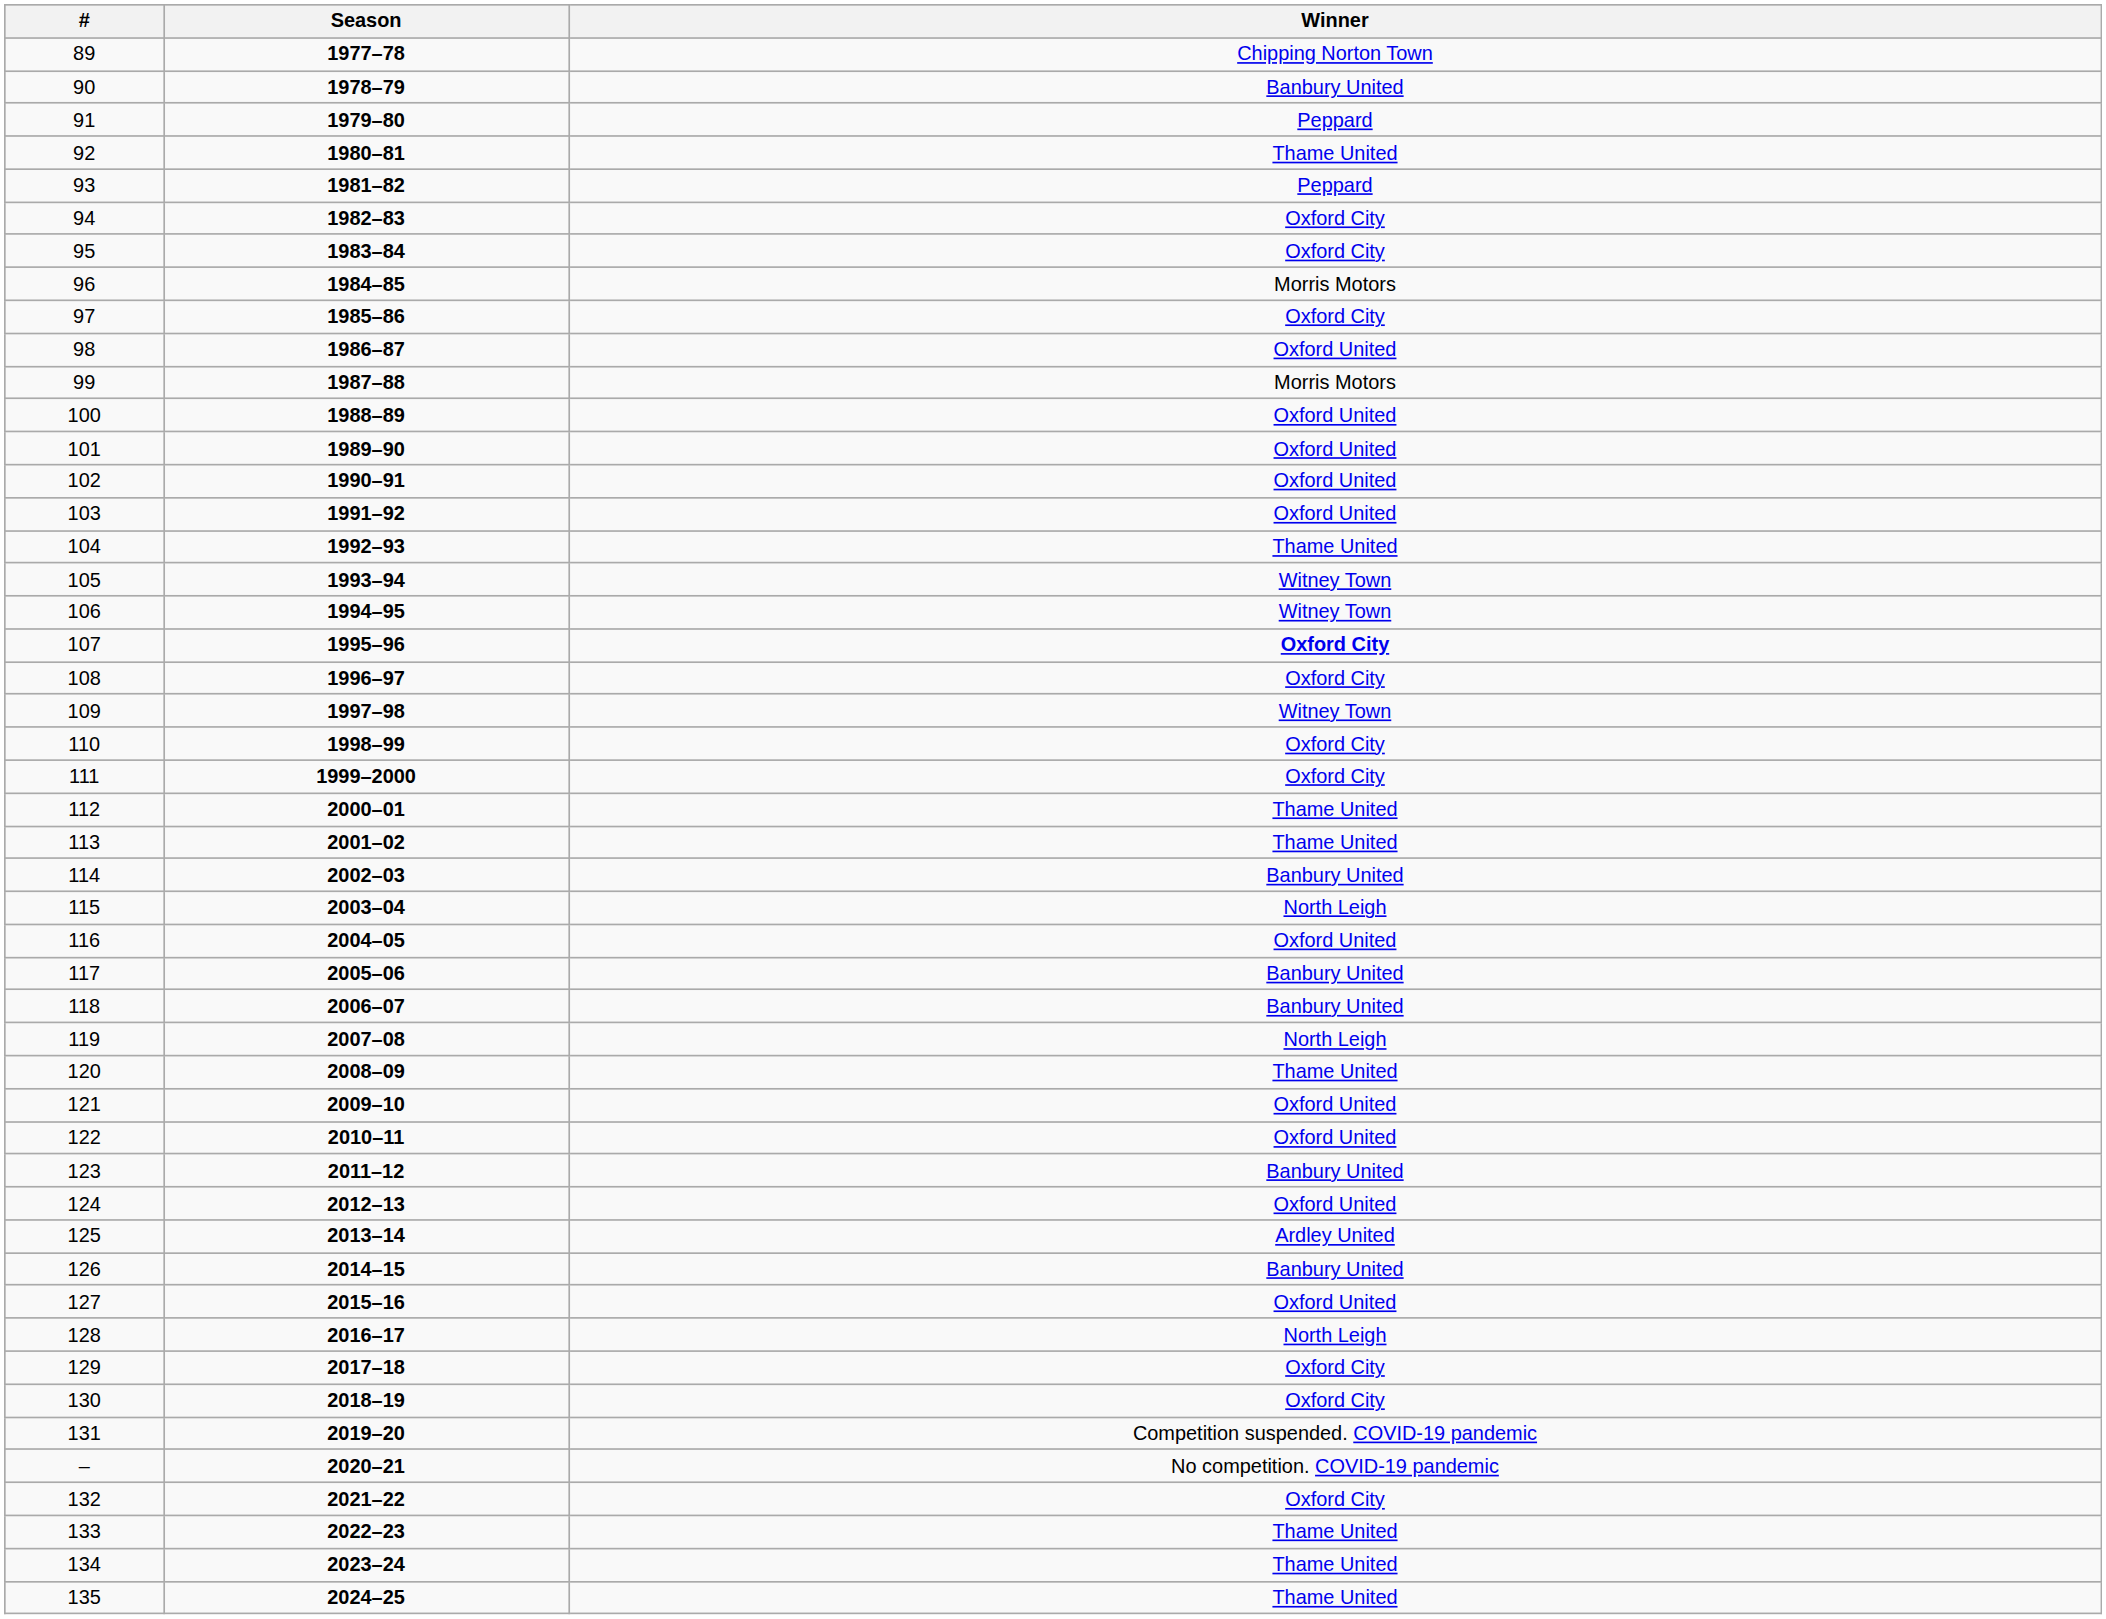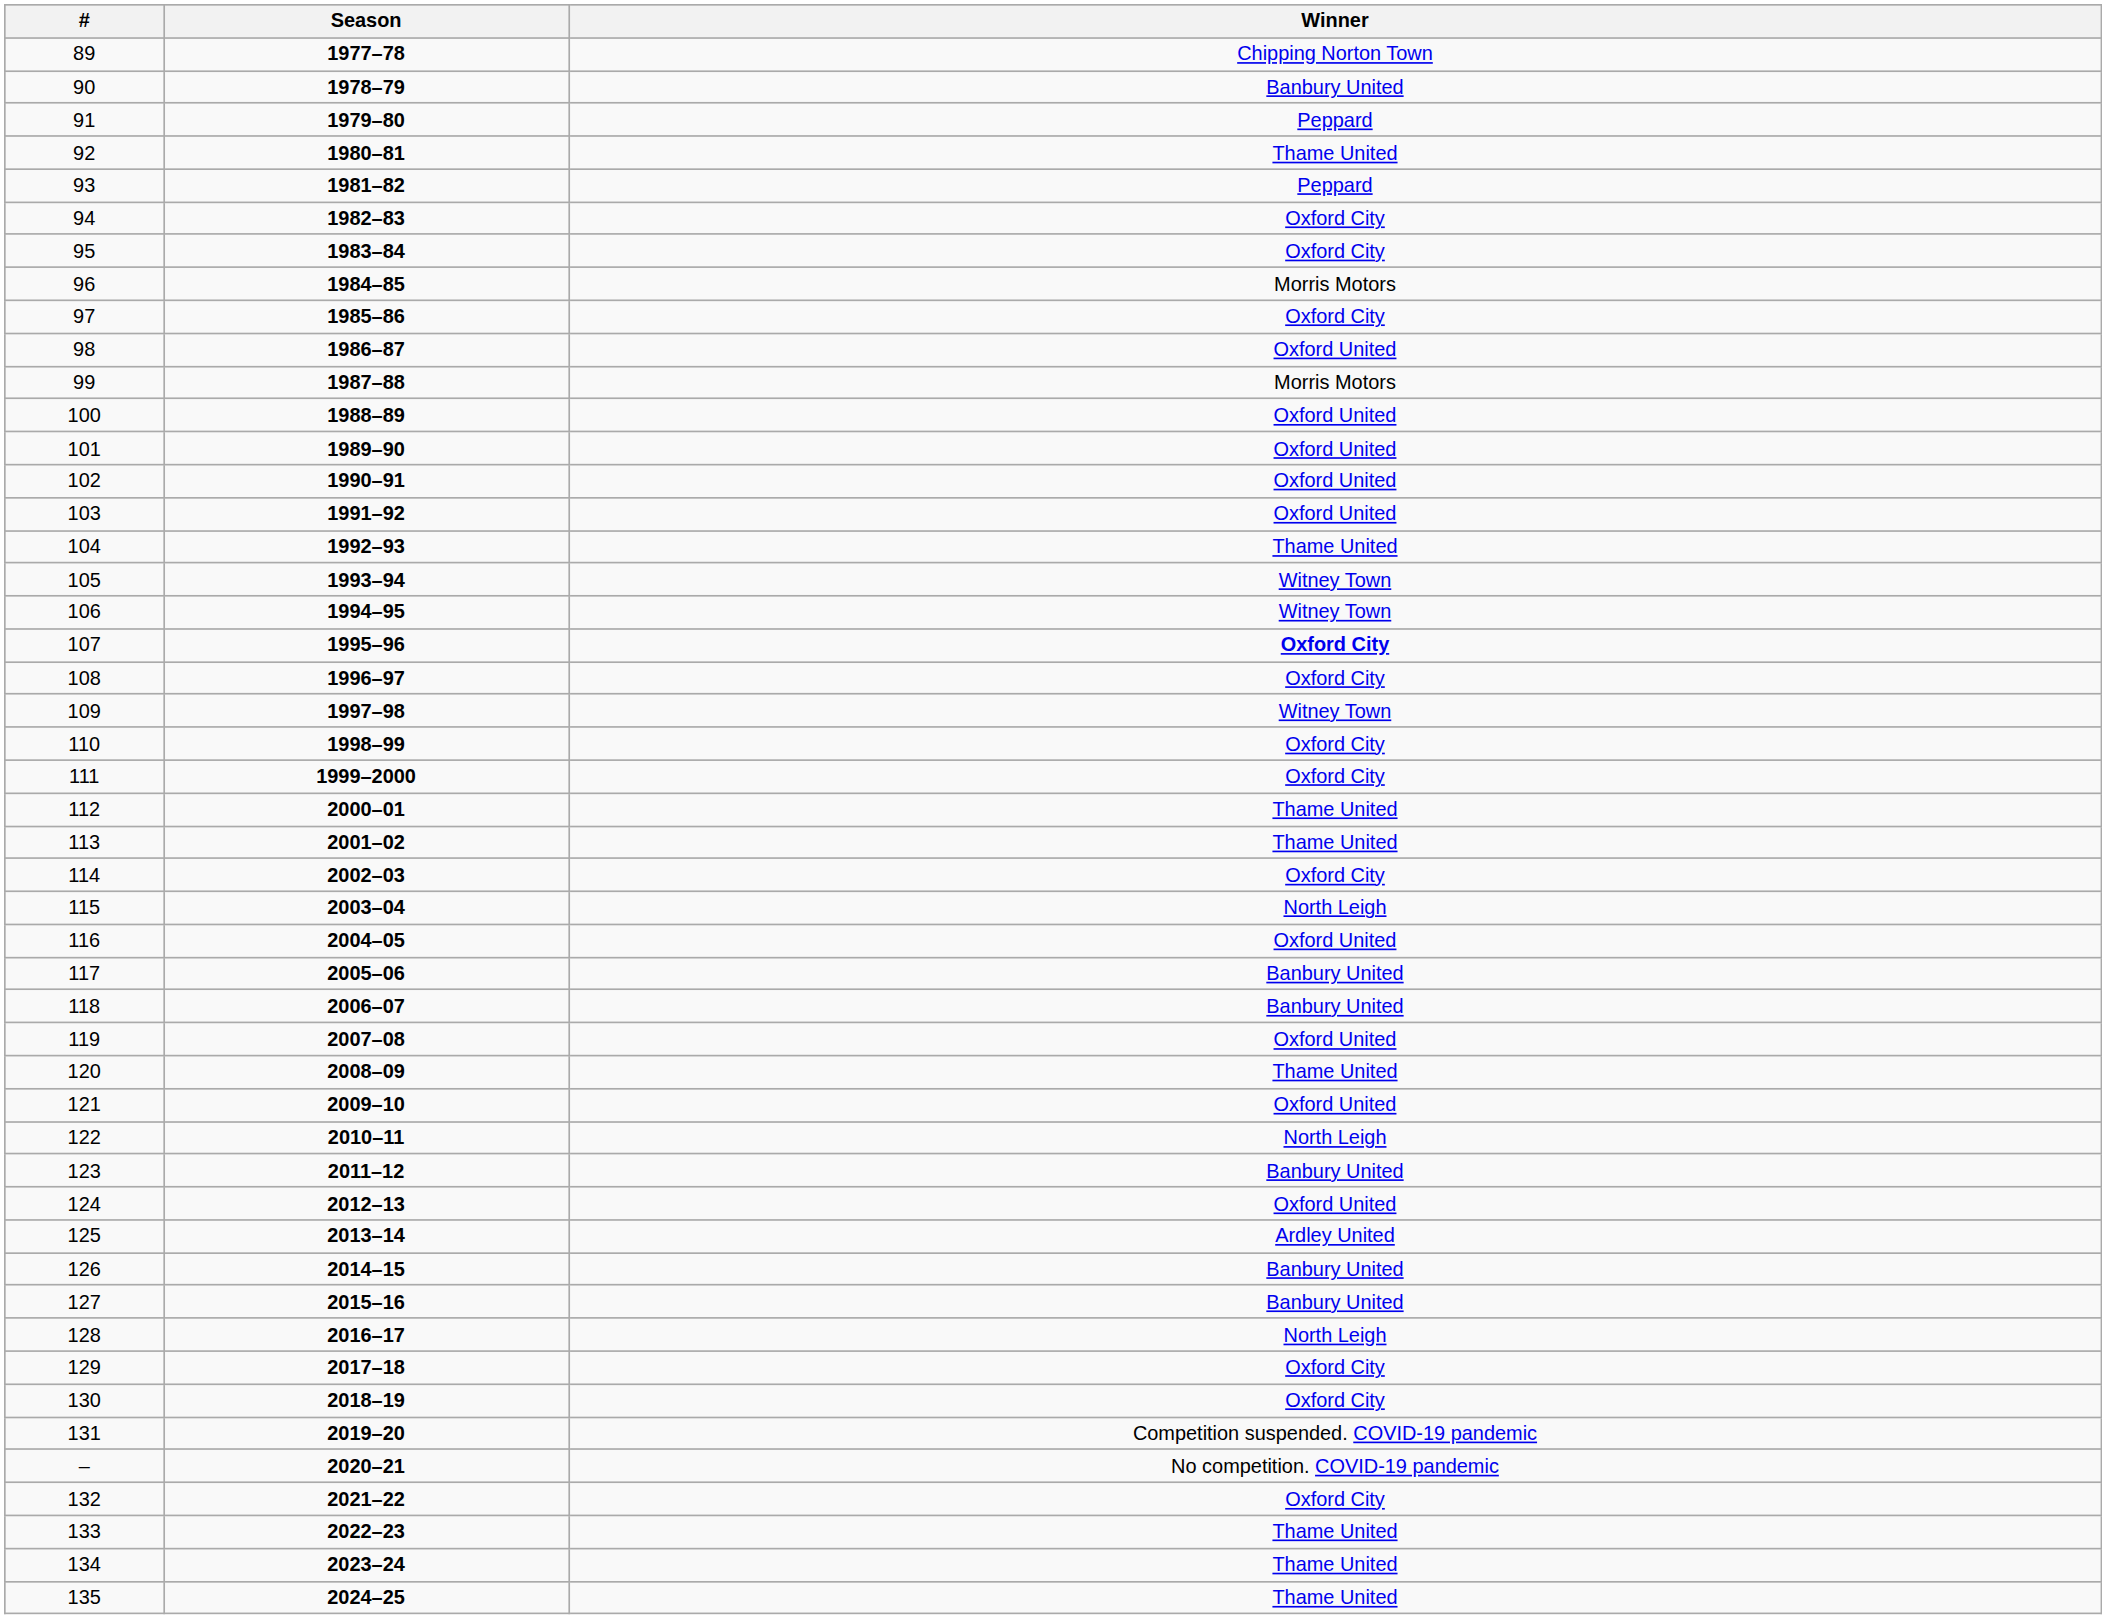114 | Winner: Banbury United -> Oxford City
119 | Winner: North Leigh -> Oxford United
122 | Winner: Oxford United -> North Leigh
127 | Winner: Oxford United -> Banbury United
